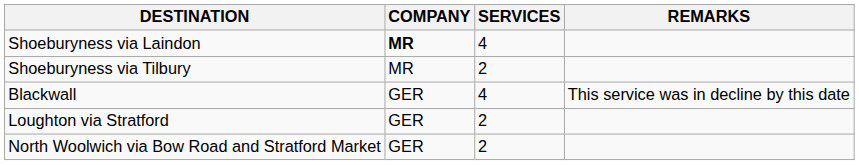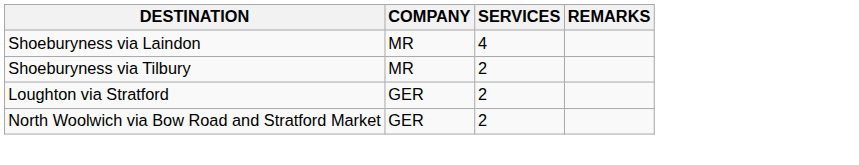Shoeburyness via Laindon | COMPANY: bold -> normal
- row: Blackwall | GER | 4 | This service was in decline by this date
